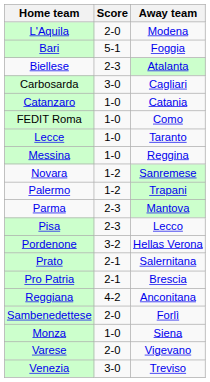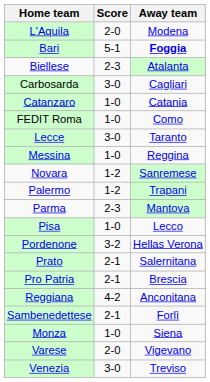Bari | Away team: normal -> bold
Lecce | Score: 1-0 -> 3-0
Pisa | Score: 2-3 -> 1-0
Sambenedettese | Score: 2-0 -> 2-1
